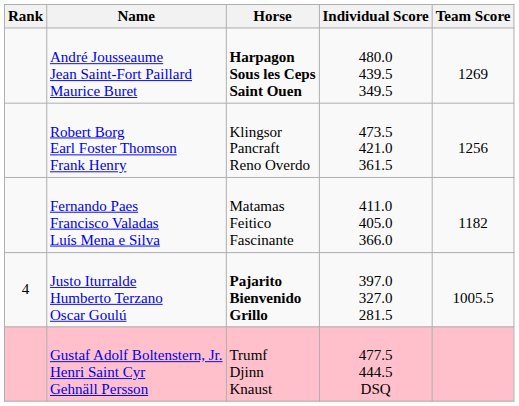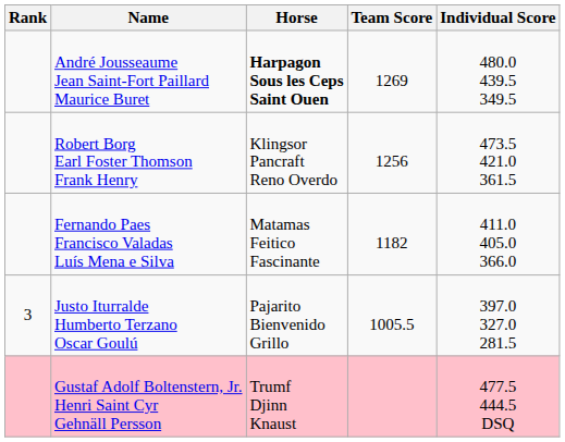columns swapped: Individual Score <-> Team Score
Justo Iturralde Humberto Terzano Oscar Goulú | Rank: 4 -> 3
Justo Iturralde Humberto Terzano Oscar Goulú | Horse: bold -> normal
